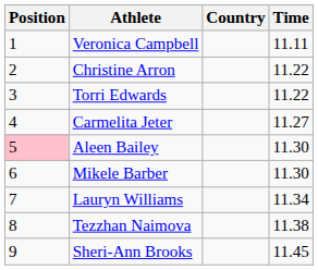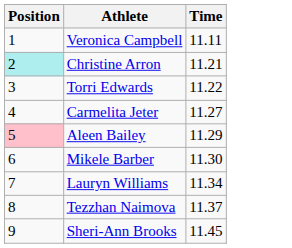- column: Country
Christine Arron | Position: no background -> paleturquoise background
Christine Arron | Time: 11.22 -> 11.21
Aleen Bailey | Time: 11.30 -> 11.29
Tezzhan Naimova | Time: 11.38 -> 11.37
